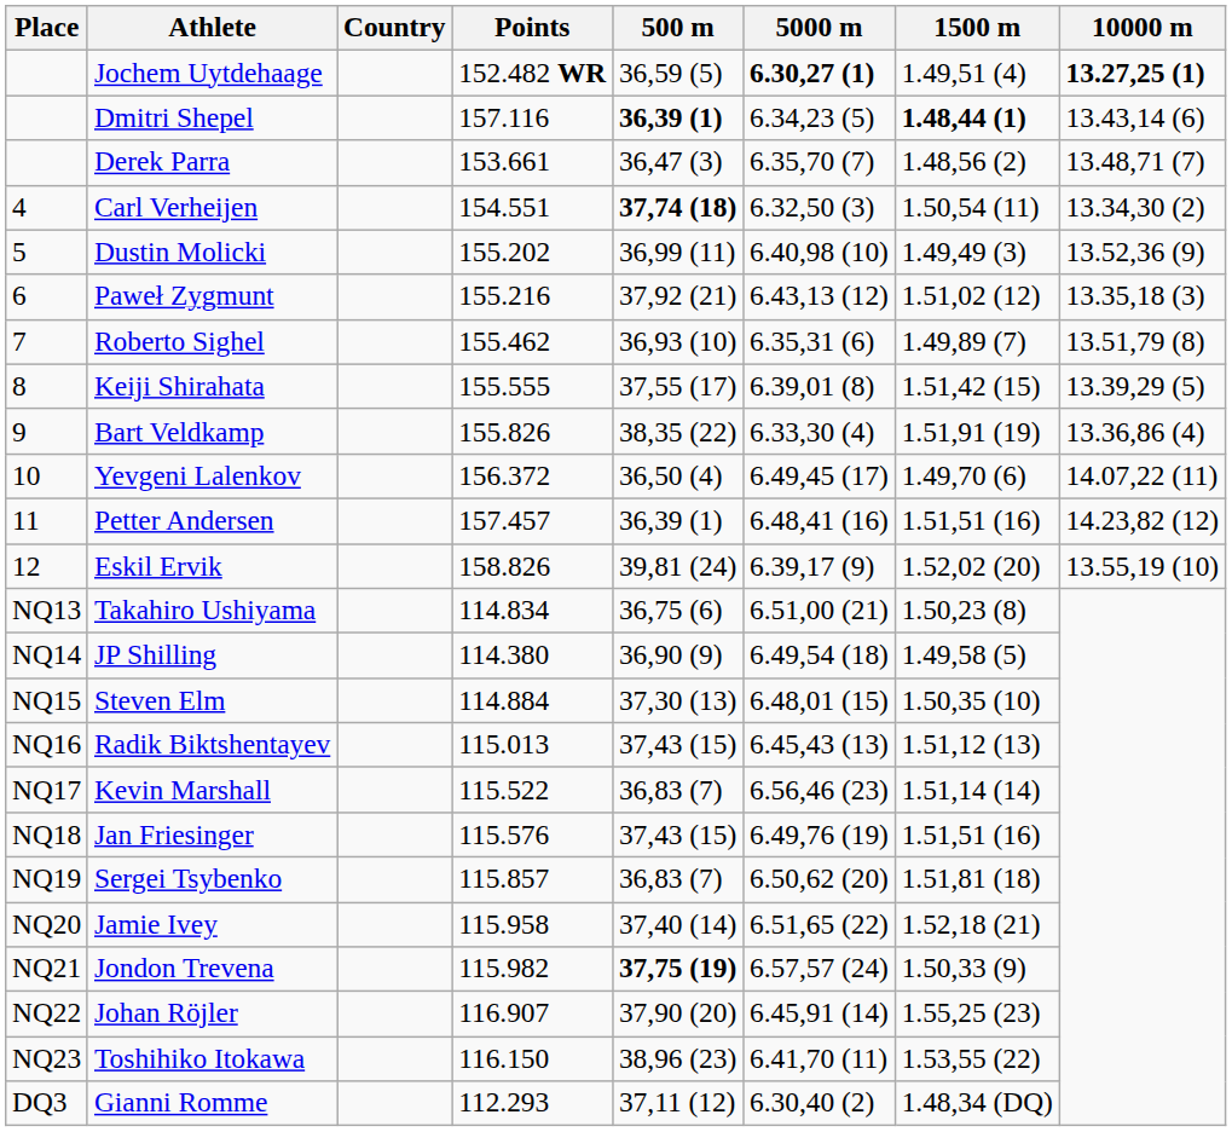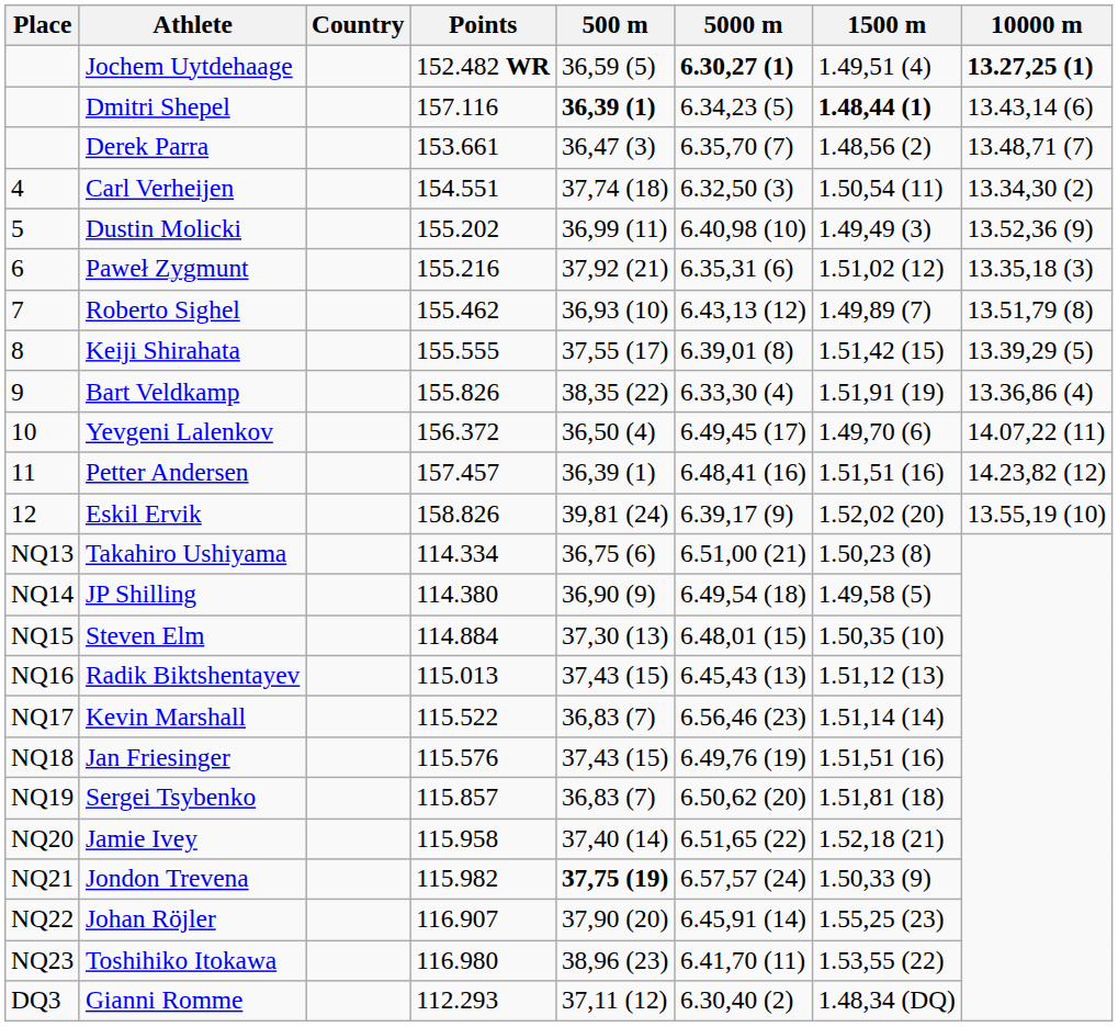Carl Verheijen | 500 m: bold -> normal
Paweł Zygmunt | 5000 m: 6.43,13 (12) -> 6.35,31 (6)
Roberto Sighel | 5000 m: 6.35,31 (6) -> 6.43,13 (12)
Takahiro Ushiyama | Points: 114.834 -> 114.334
Toshihiko Itokawa | Points: 116.150 -> 116.980
